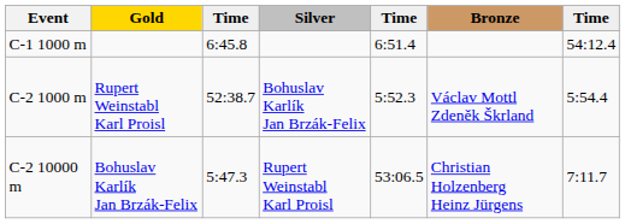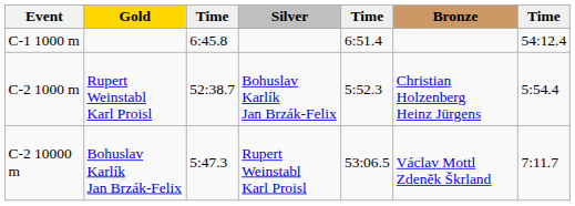C-2 1000 m | Bronze: Václav Mottl Zdeněk Škrland -> Christian Holzenberg Heinz Jürgens
C-2 10000 m | Bronze: Christian Holzenberg Heinz Jürgens -> Václav Mottl Zdeněk Škrland
